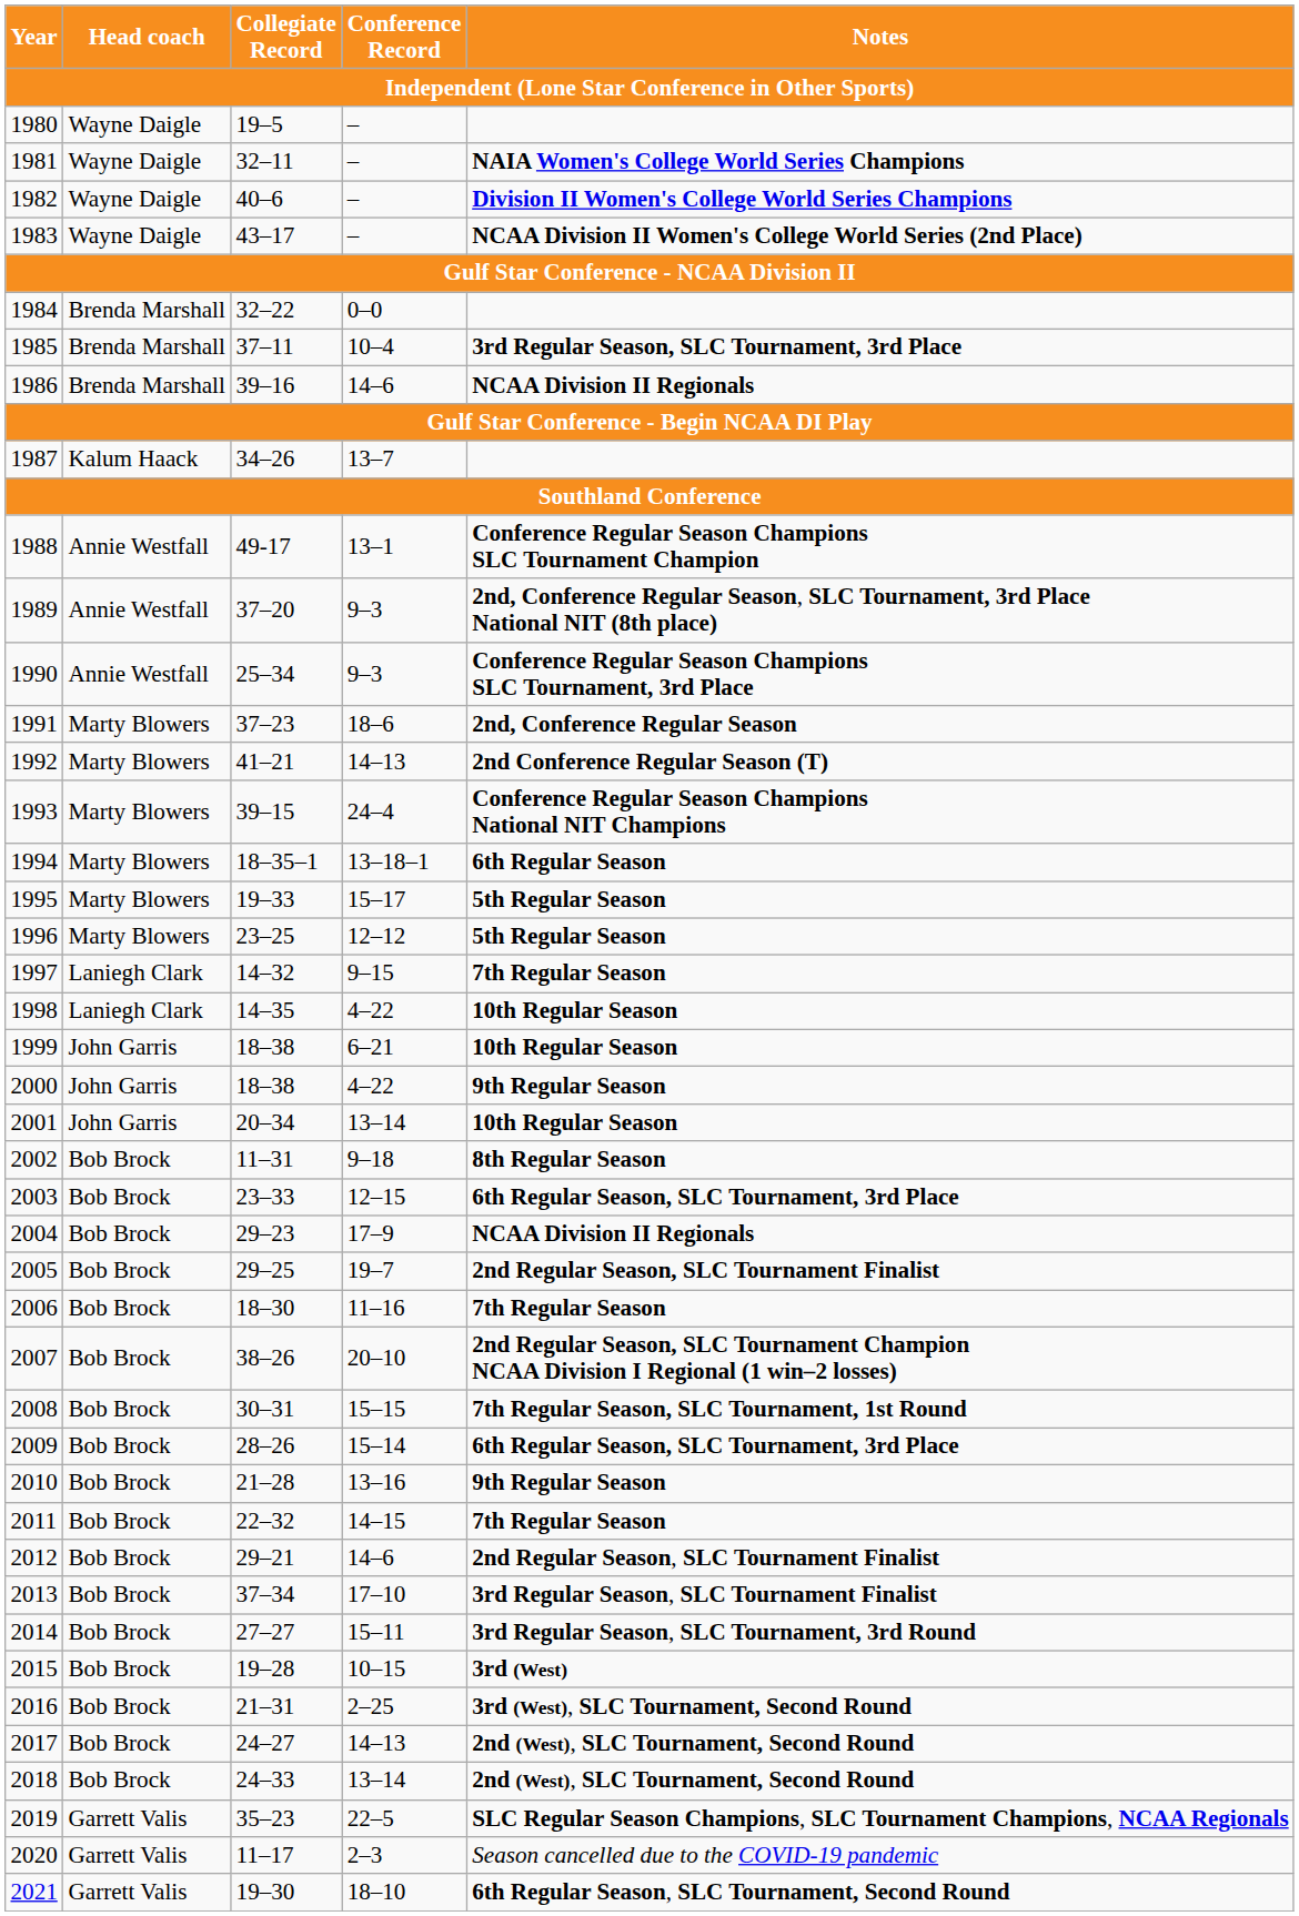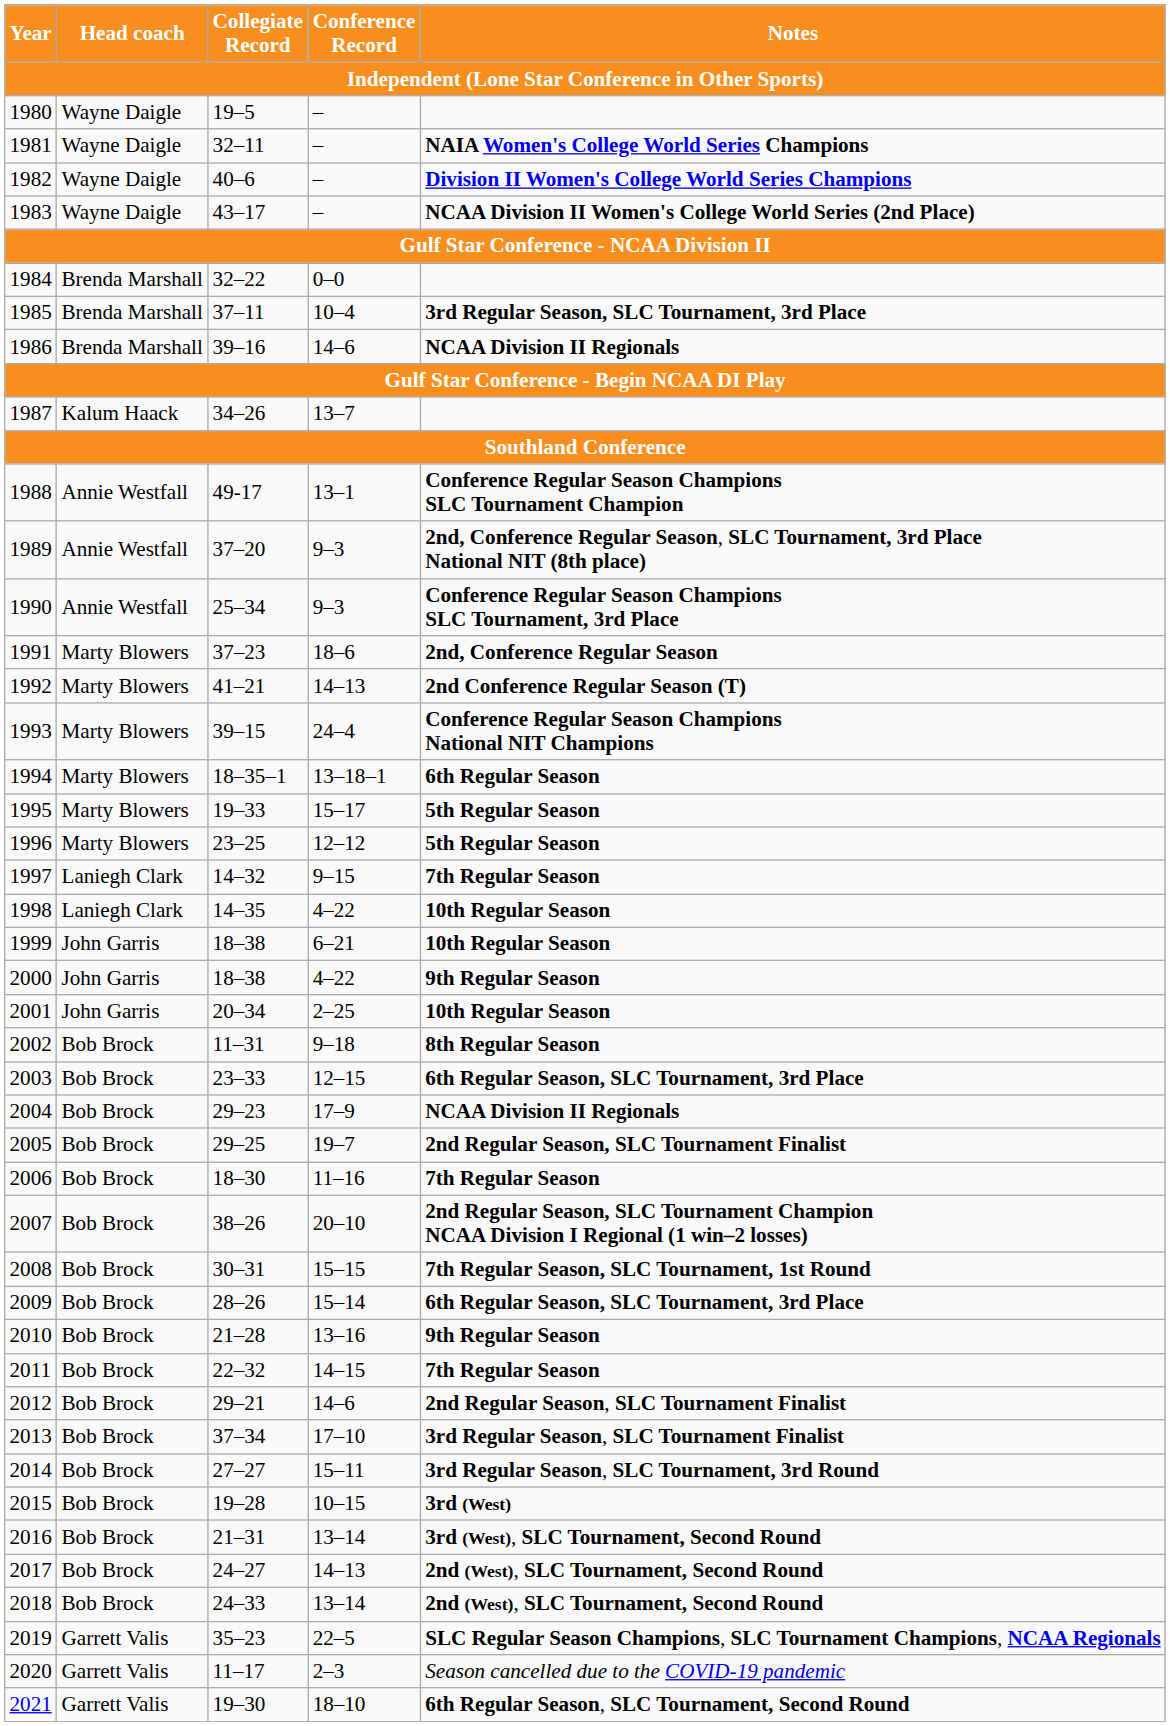2001 | Conference Record: 13–14 -> 2–25
2016 | Conference Record: 2–25 -> 13–14
